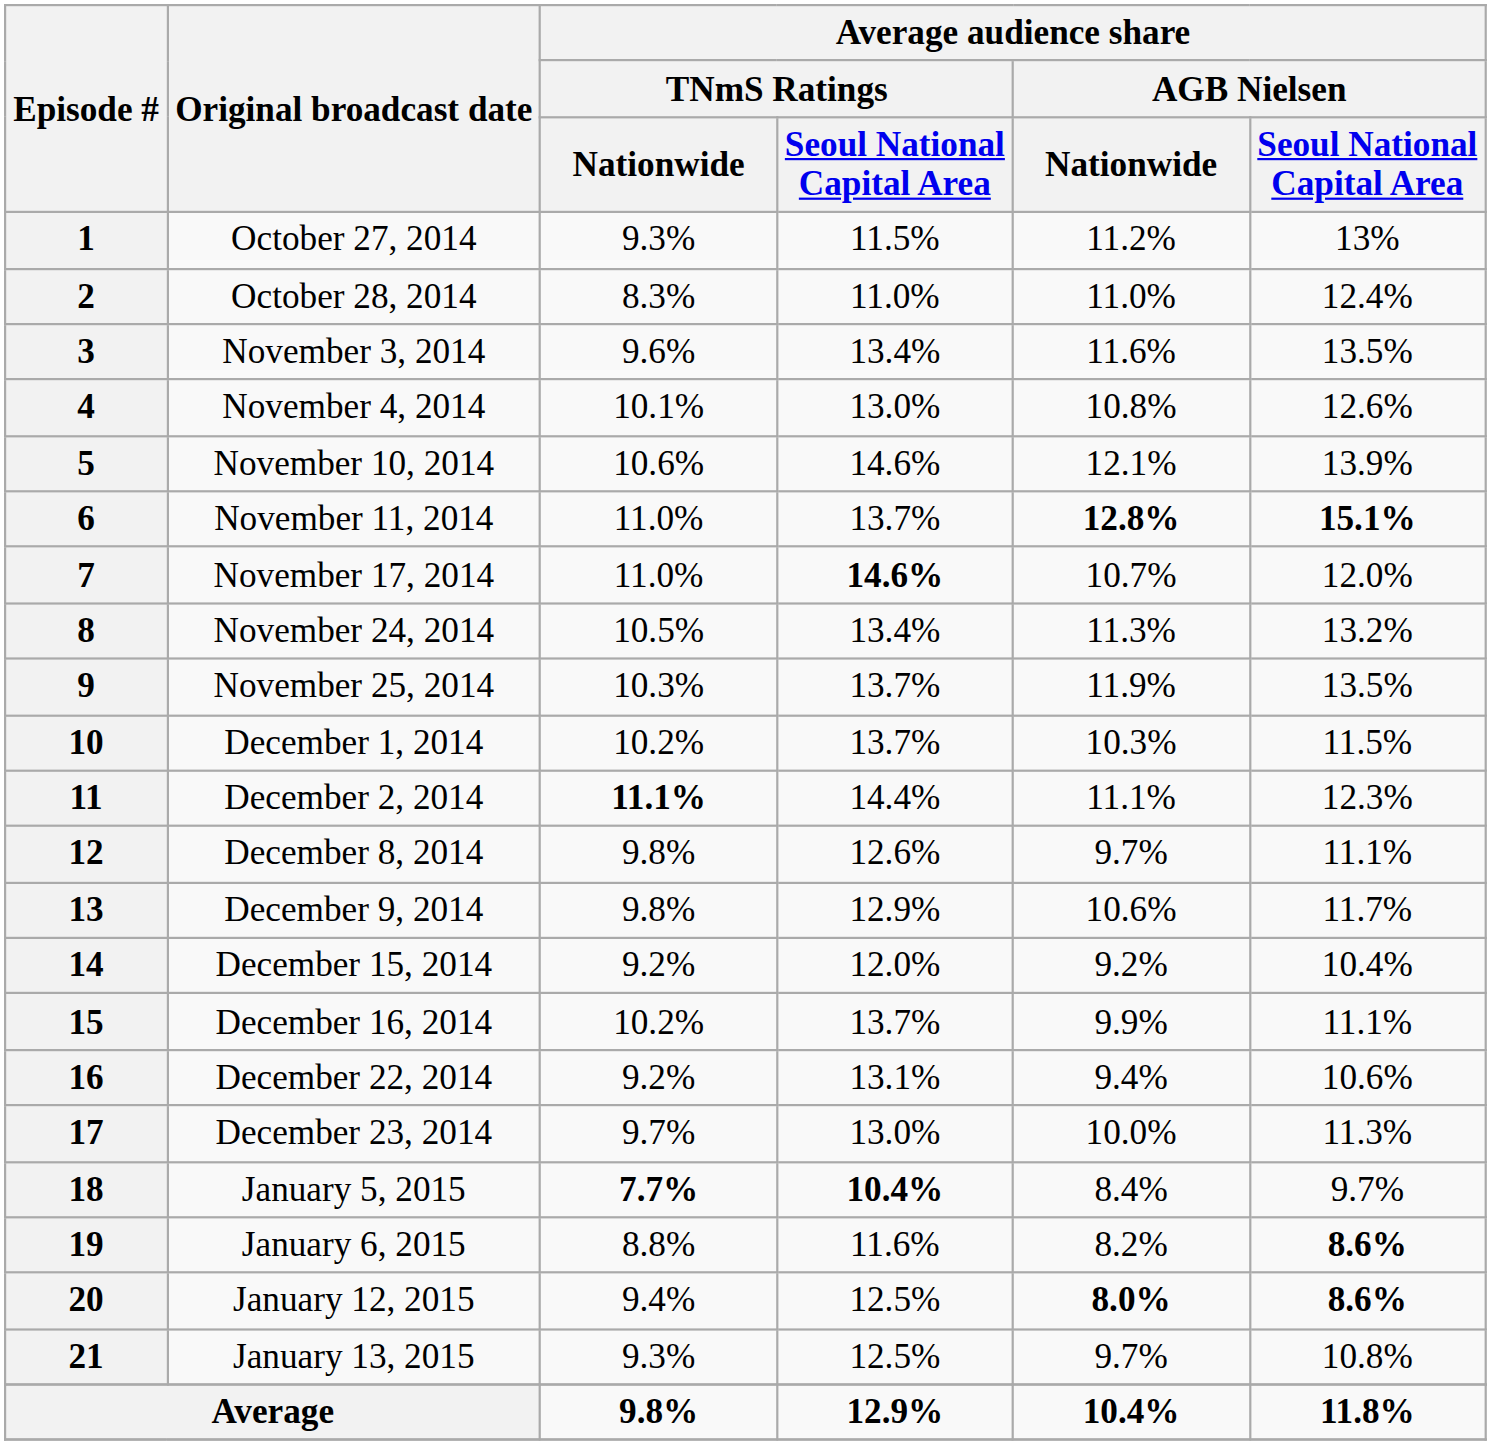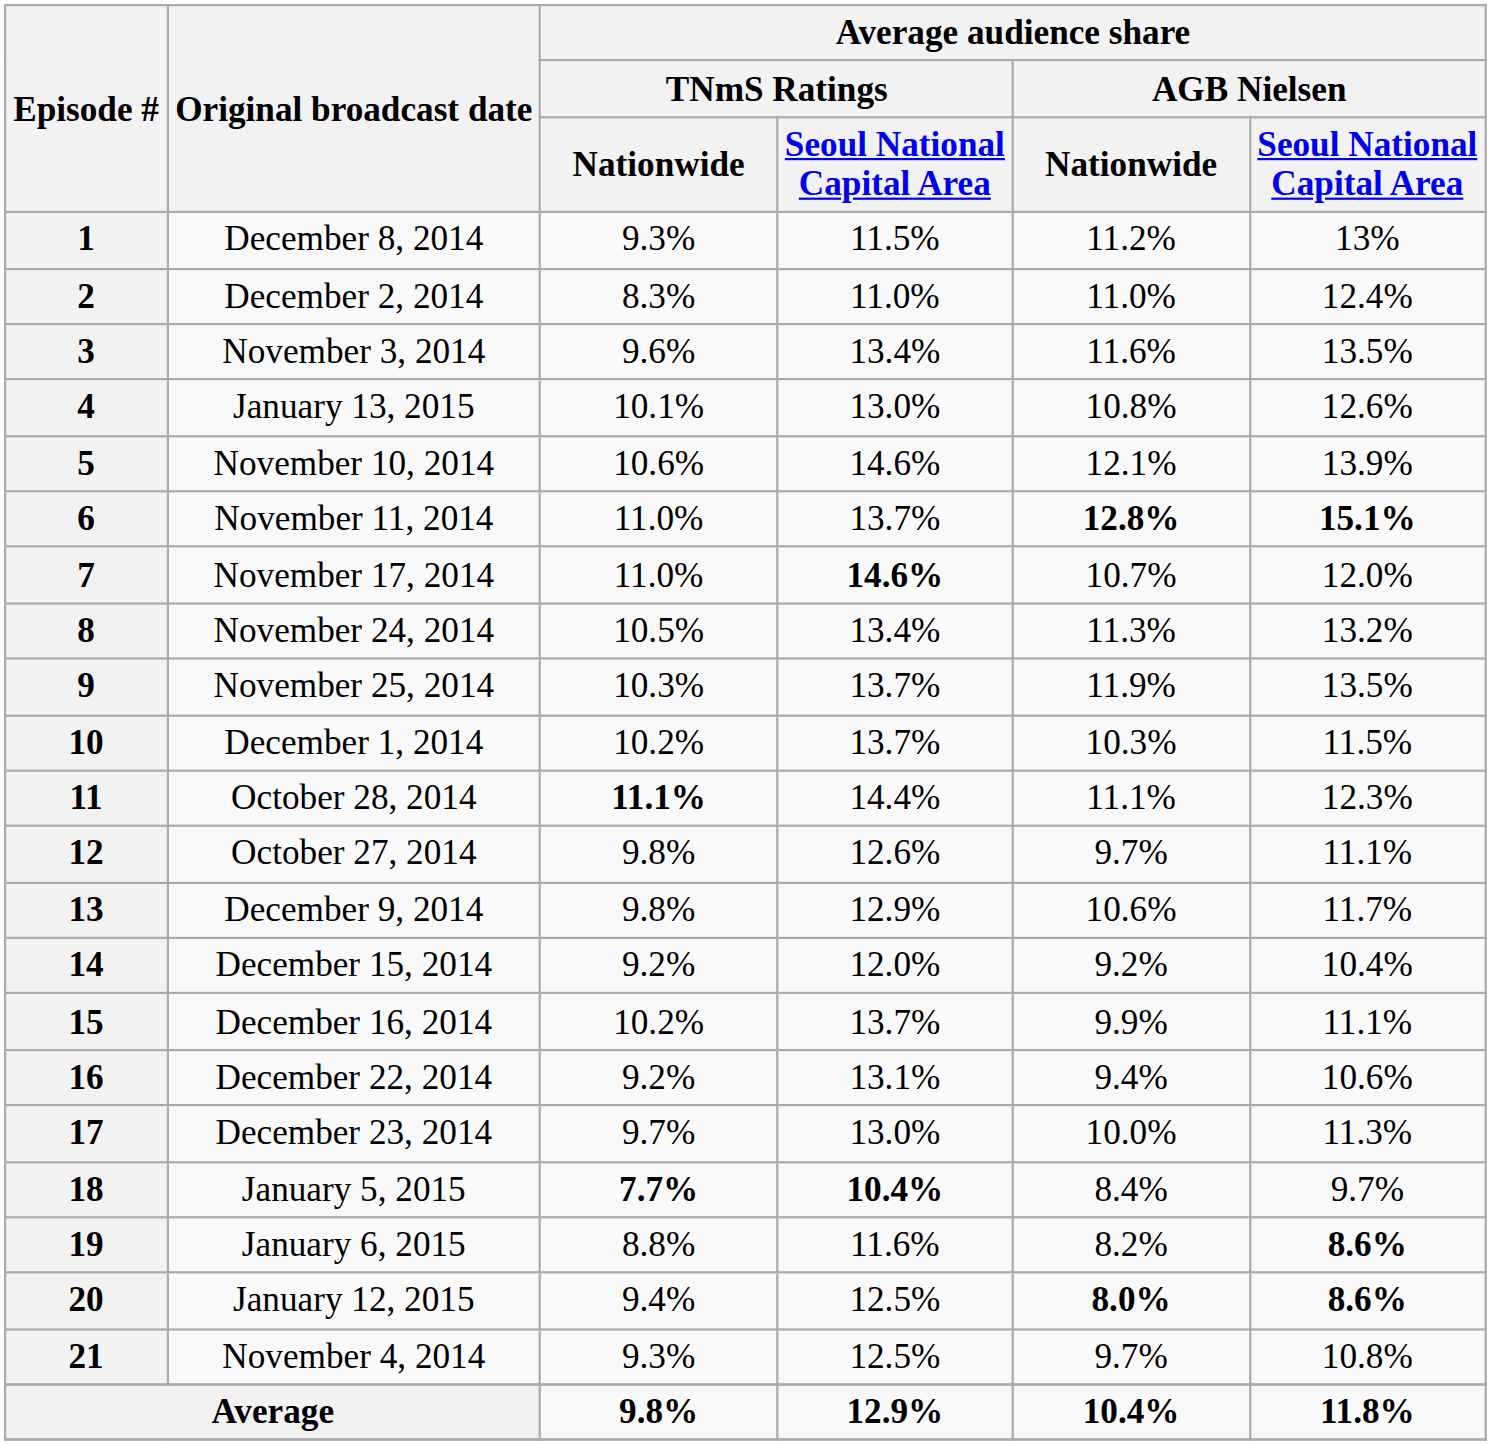1 | Original broadcast date: October 27, 2014 -> December 8, 2014
2 | Original broadcast date: October 28, 2014 -> December 2, 2014
4 | Original broadcast date: November 4, 2014 -> January 13, 2015
11 | Original broadcast date: December 2, 2014 -> October 28, 2014
12 | Original broadcast date: December 8, 2014 -> October 27, 2014
21 | Original broadcast date: January 13, 2015 -> November 4, 2014
